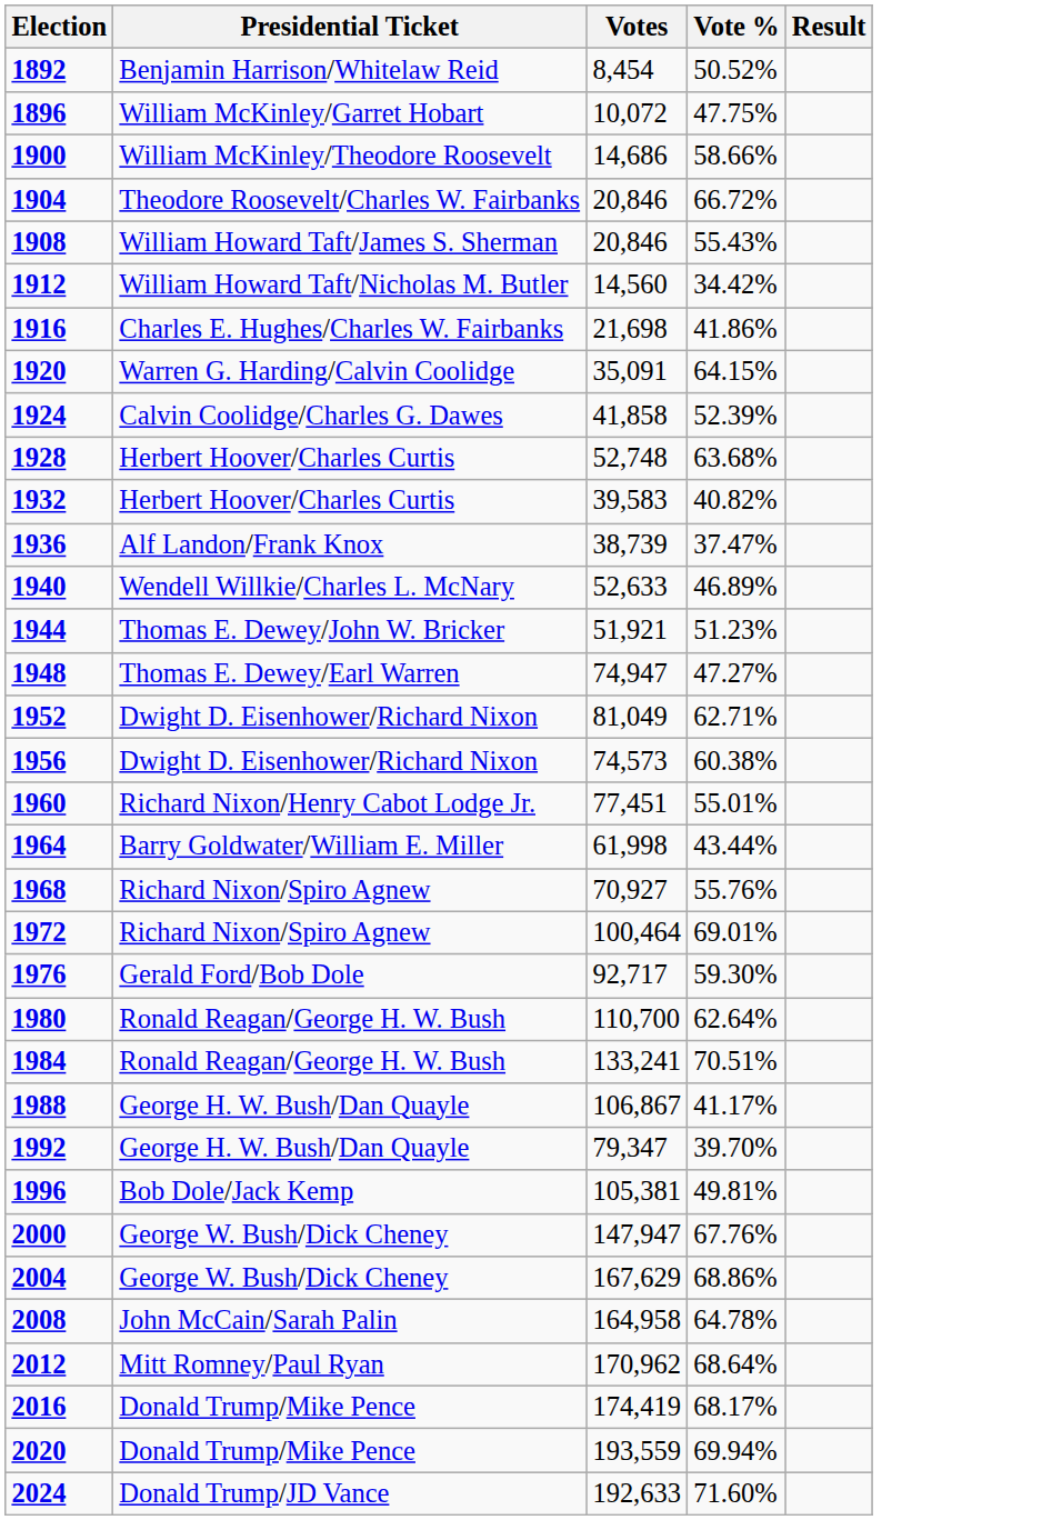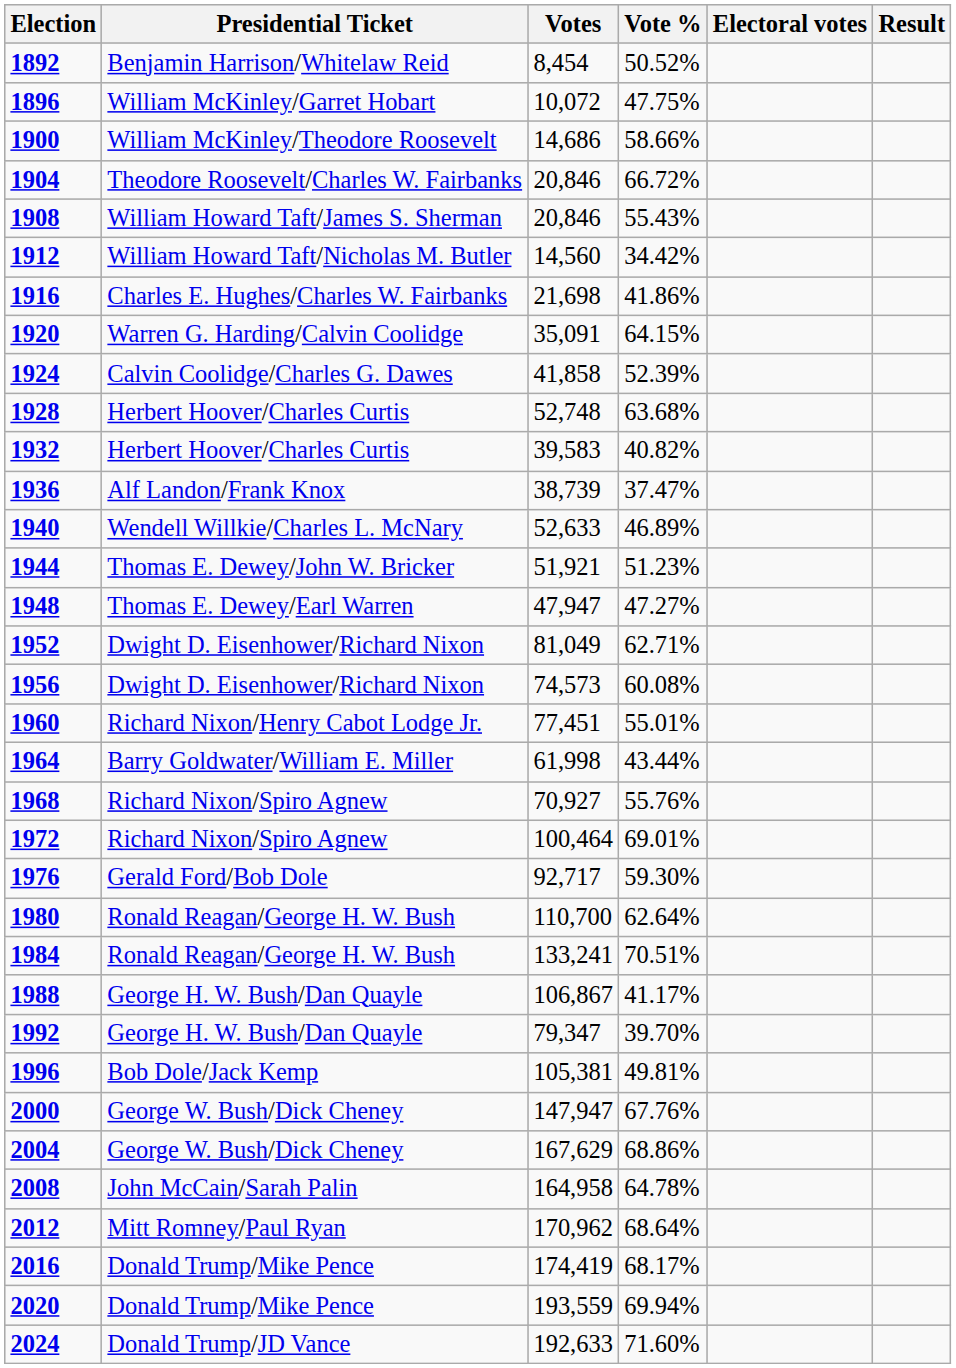+ column: Electoral votes
1948 | Votes: 74,947 -> 47,947
1956 | Vote %: 60.38% -> 60.08%
